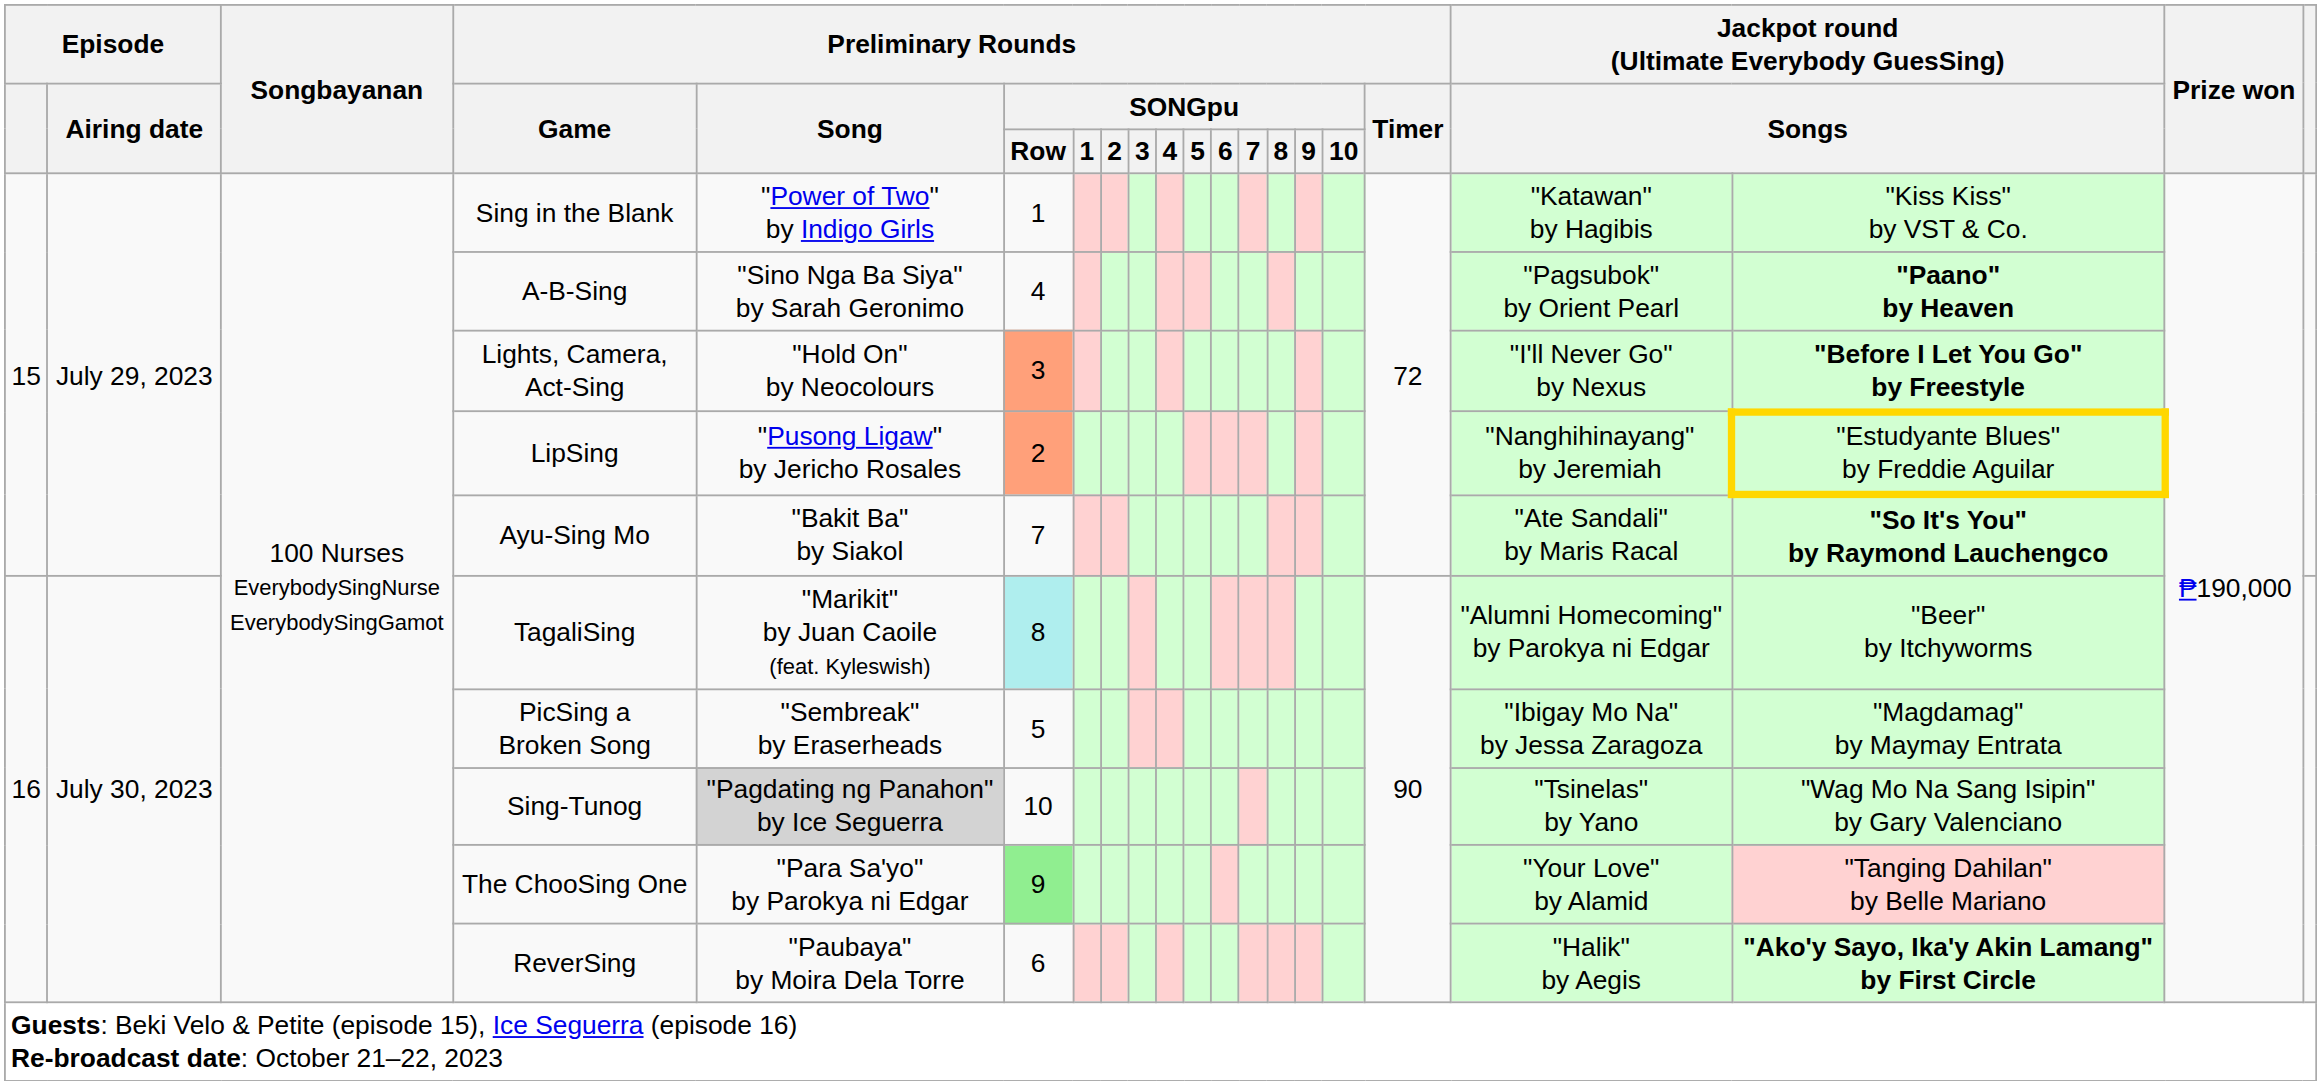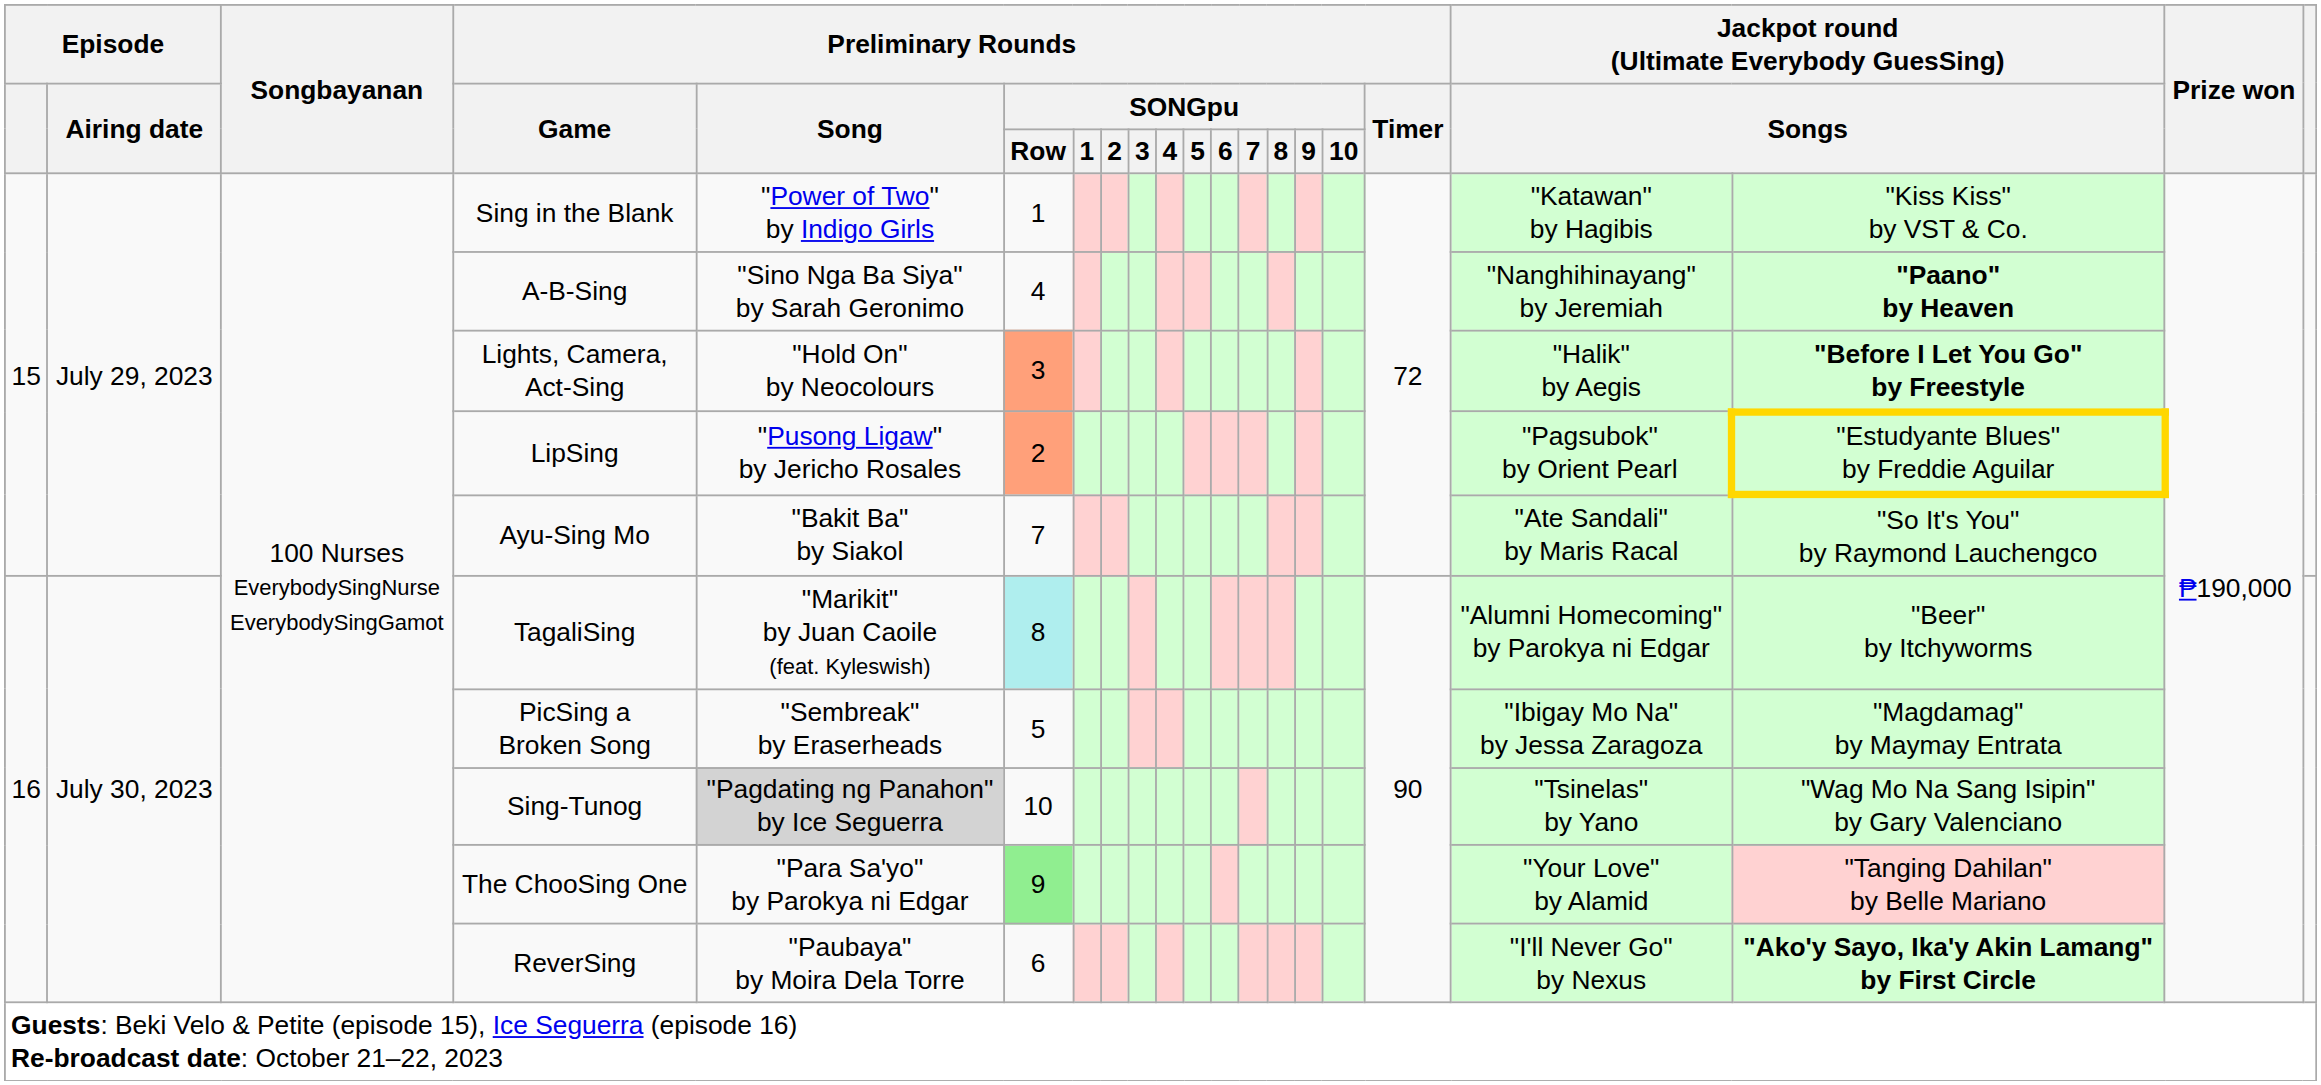A-B-Sing | column 18: "Pagsubok" by Orient Pearl -> "Nanghihinayang" by Jeremiah
Lights, Camera, Act-Sing | column 18: "I'll Never Go" by Nexus -> "Halik" by Aegis
LipSing | column 18: "Nanghihinayang" by Jeremiah -> "Pagsubok" by Orient Pearl
Ayu-Sing Mo | column 19: bold -> normal
ReverSing | column 18: "Halik" by Aegis -> "I'll Never Go" by Nexus
